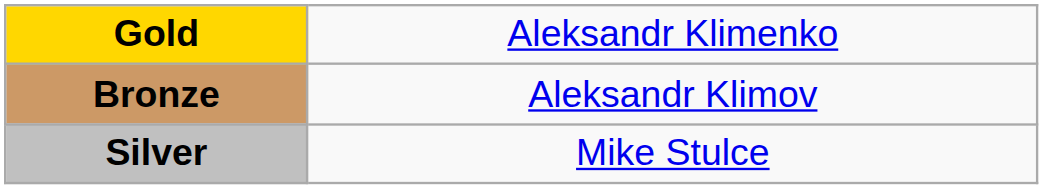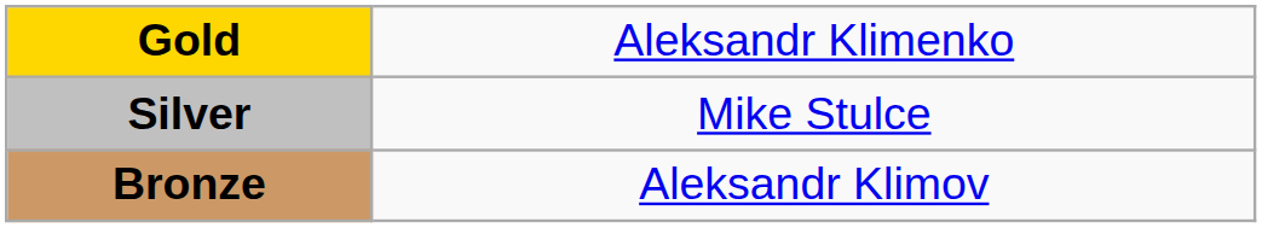rows swapped: Silver <-> Bronze
